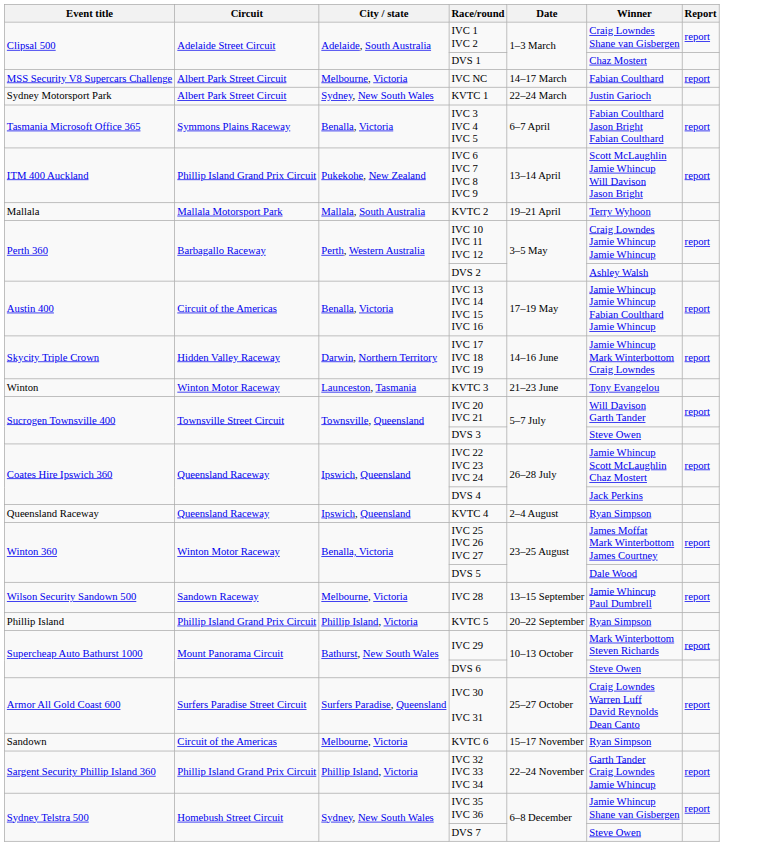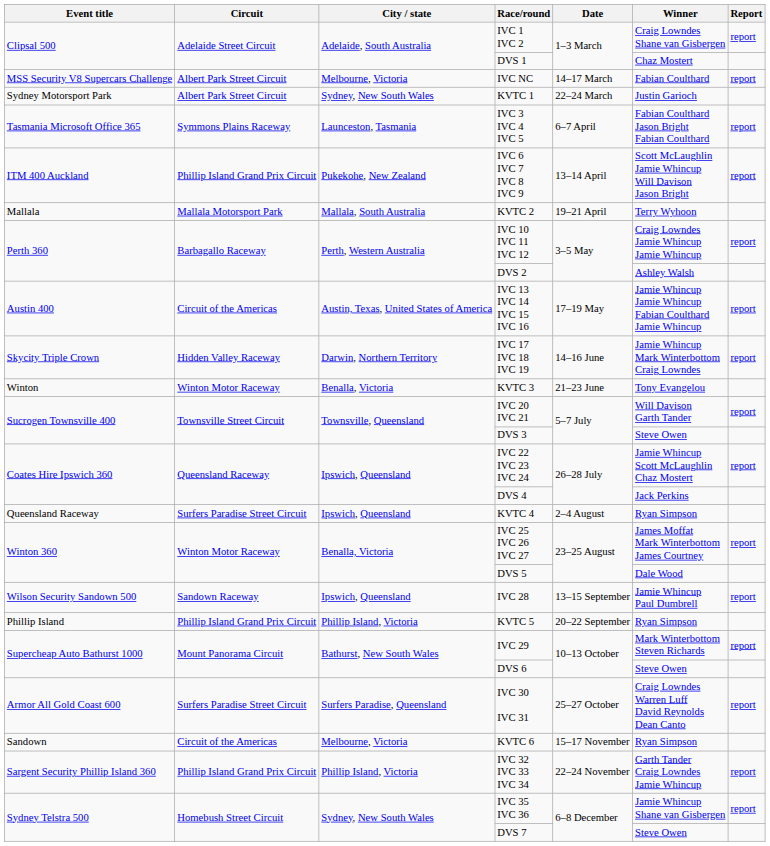IVC 3 IVC 4 IVC 5 | City / state: Benalla, Victoria -> Launceston, Tasmania
IVC 13 IVC 14 IVC 15 IVC 16 | City / state: Benalla, Victoria -> Austin, Texas, United States of America
KVTC 3 | City / state: Launceston, Tasmania -> Benalla, Victoria
KVTC 4 | Circuit: Queensland Raceway -> Surfers Paradise Street Circuit
IVC 28 | City / state: Melbourne, Victoria -> Ipswich, Queensland
